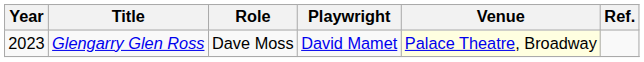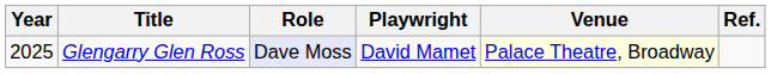Glengarry Glen Ross | Year: 2023 -> 2025
Glengarry Glen Ross | Role: no background -> lavender background
